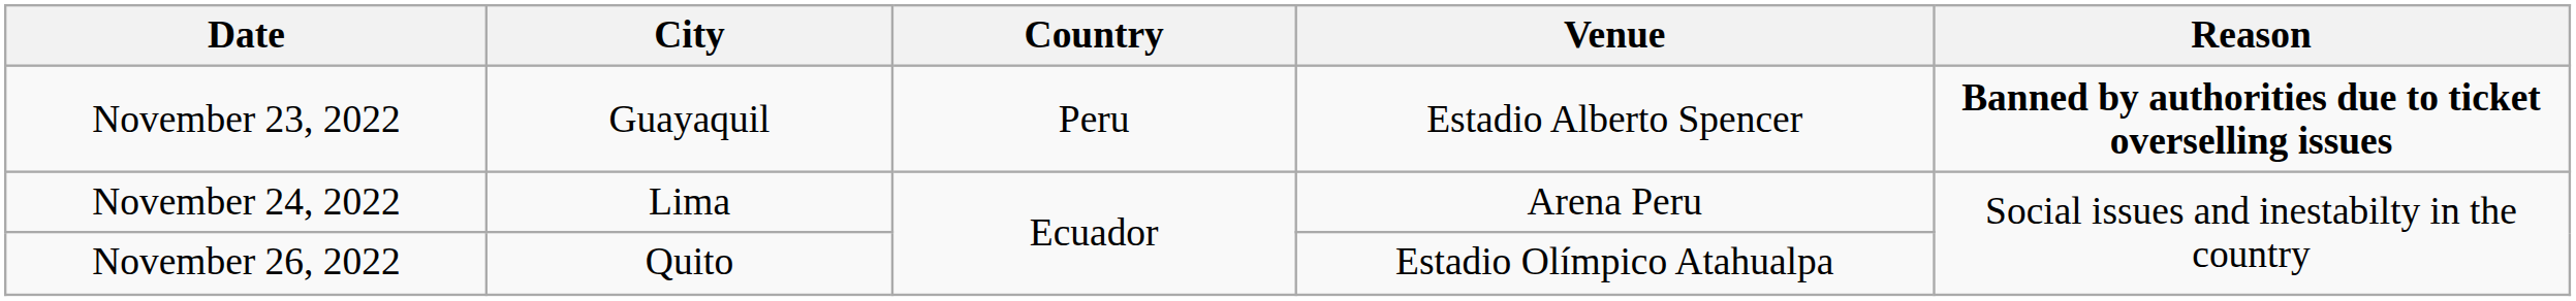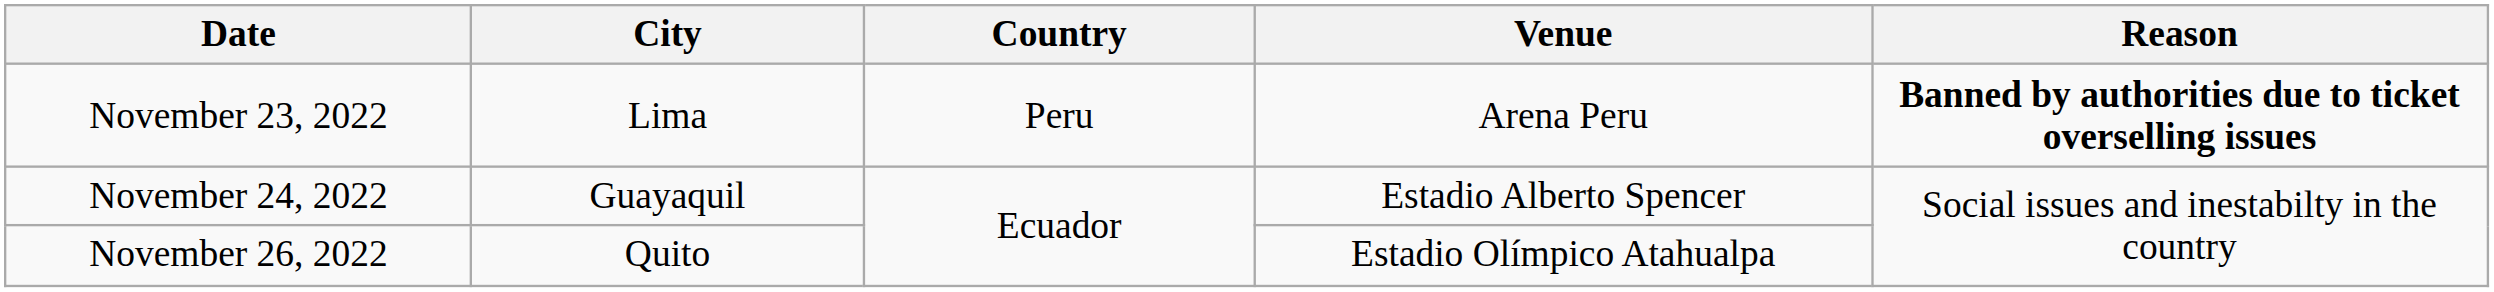November 23, 2022 | City: Guayaquil -> Lima
November 23, 2022 | Venue: Estadio Alberto Spencer -> Arena Peru
November 24, 2022 | City: Lima -> Guayaquil
November 24, 2022 | Venue: Arena Peru -> Estadio Alberto Spencer
